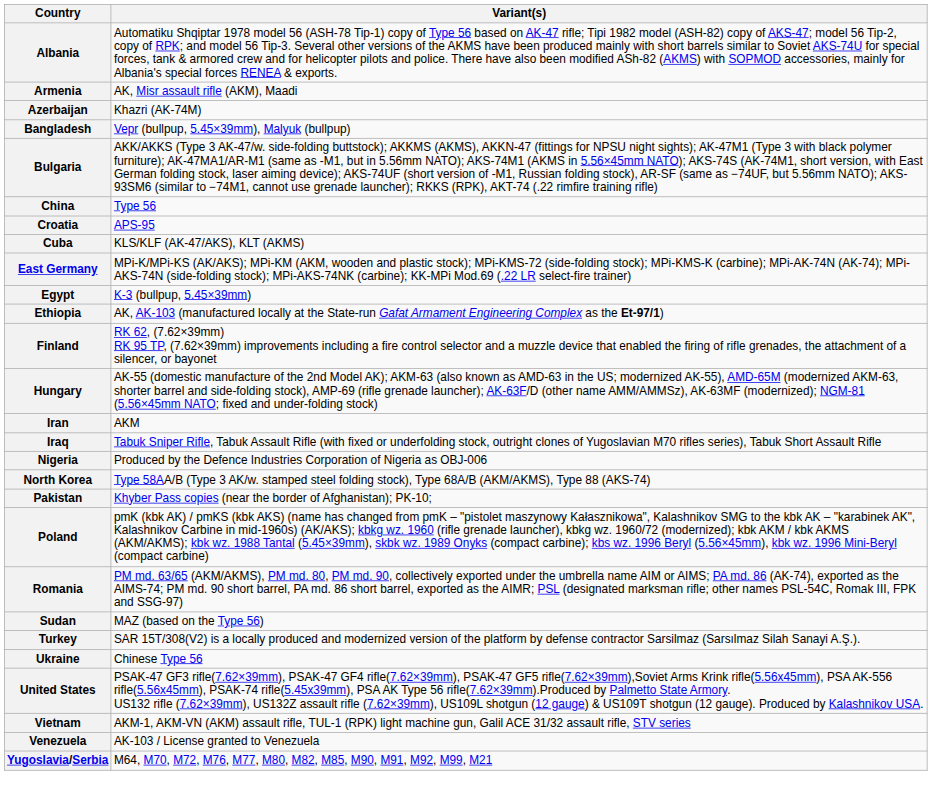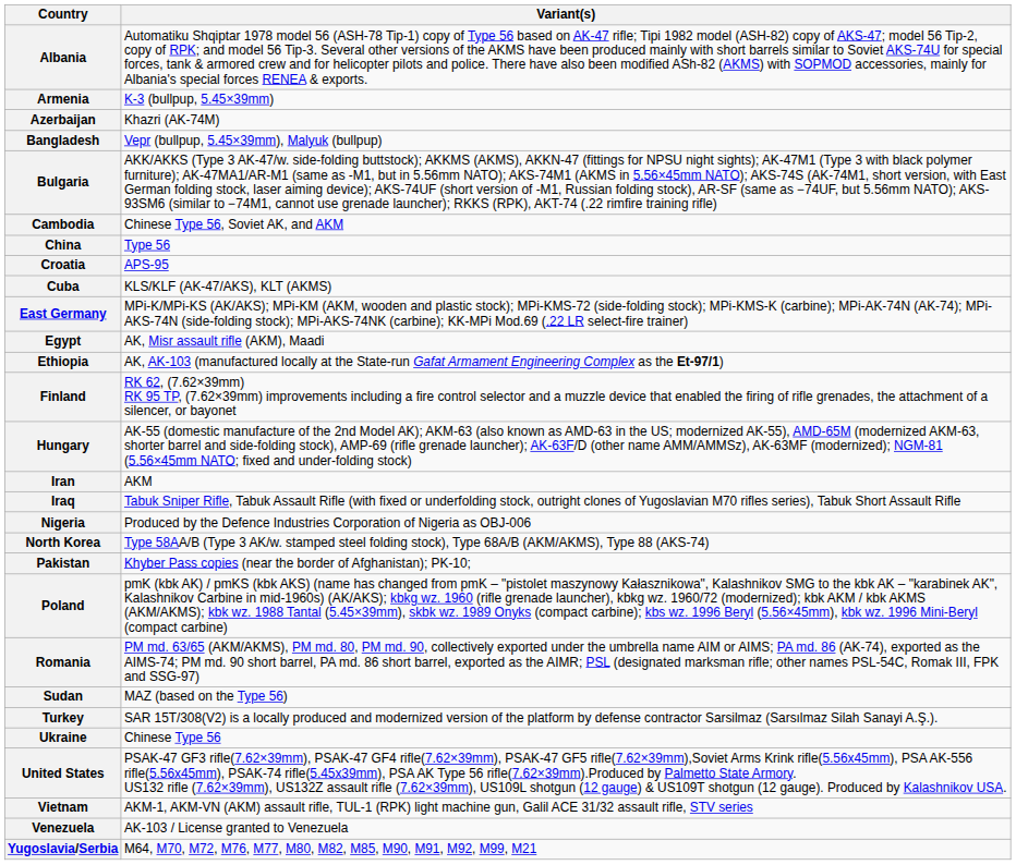Armenia | Variant(s): AK, Misr assault rifle (AKM), Maadi -> K-3 (bullpup, 5.45×39mm)
+ row: Cambodia | Chinese Type 56, Soviet AK, and AKM
Egypt | Variant(s): K-3 (bullpup, 5.45×39mm) -> AK, Misr assault rifle (AKM), Maadi
